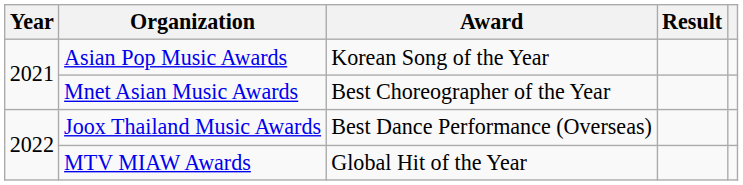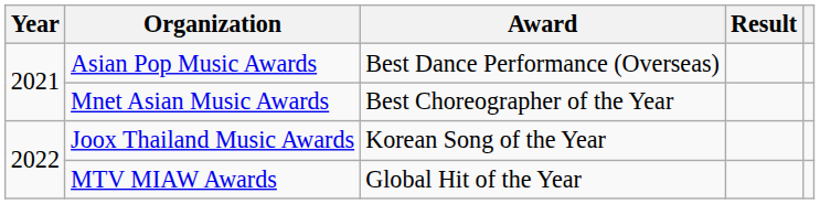Asian Pop Music Awards | Award: Korean Song of the Year -> Best Dance Performance (Overseas)
Joox Thailand Music Awards | Award: Best Dance Performance (Overseas) -> Korean Song of the Year
